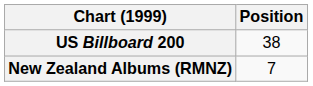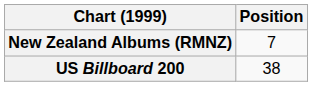rows swapped: New Zealand Albums (RMNZ) <-> US Billboard 200
